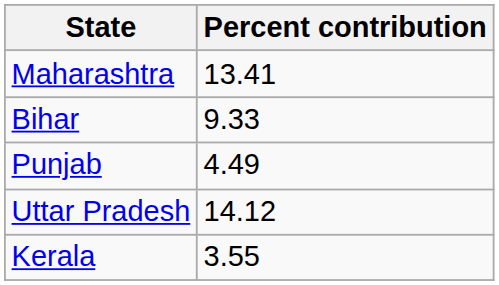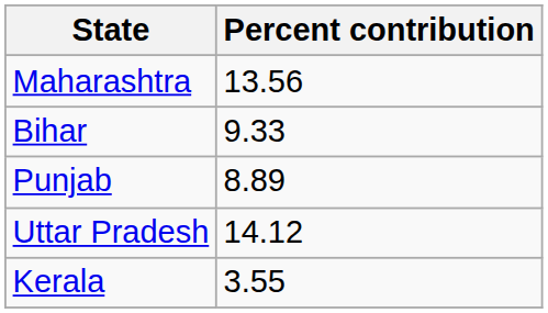Maharashtra | Percent contribution: 13.41 -> 13.56
Punjab | Percent contribution: 4.49 -> 8.89
